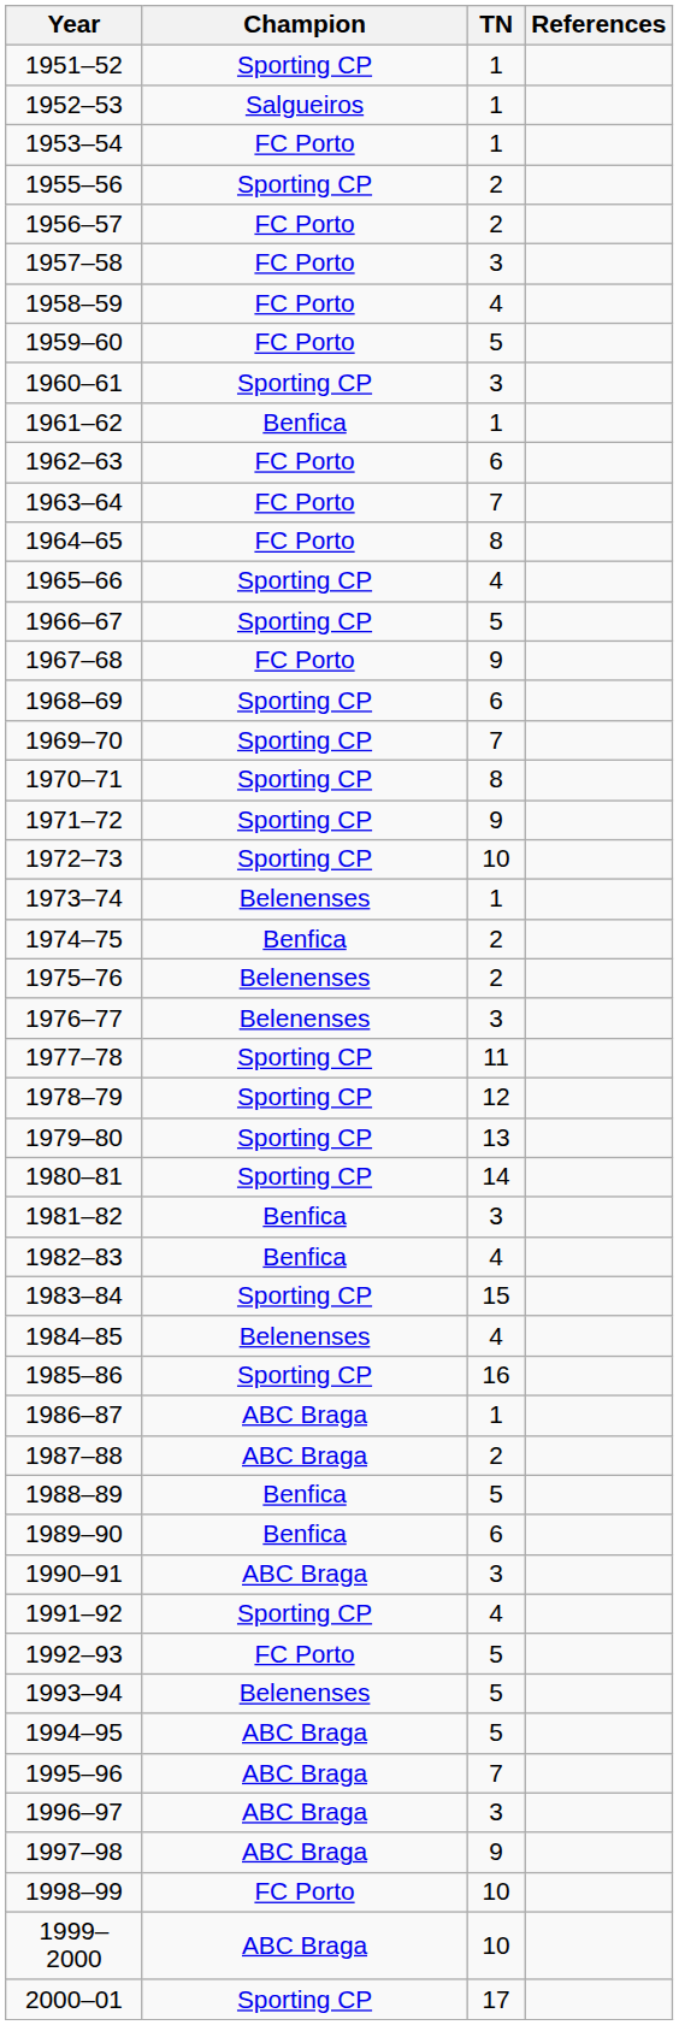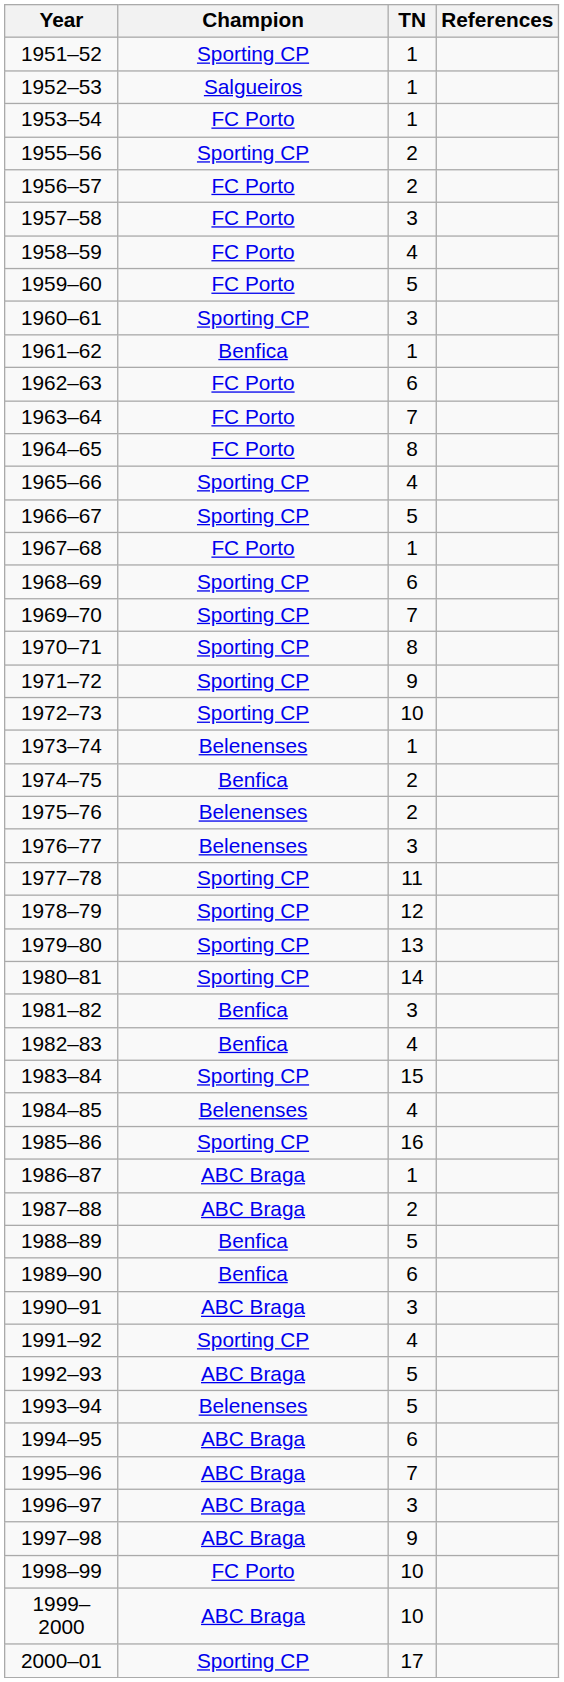1967–68 | TN: 9 -> 1
1992–93 | Champion: FC Porto -> ABC Braga
1994–95 | TN: 5 -> 6
